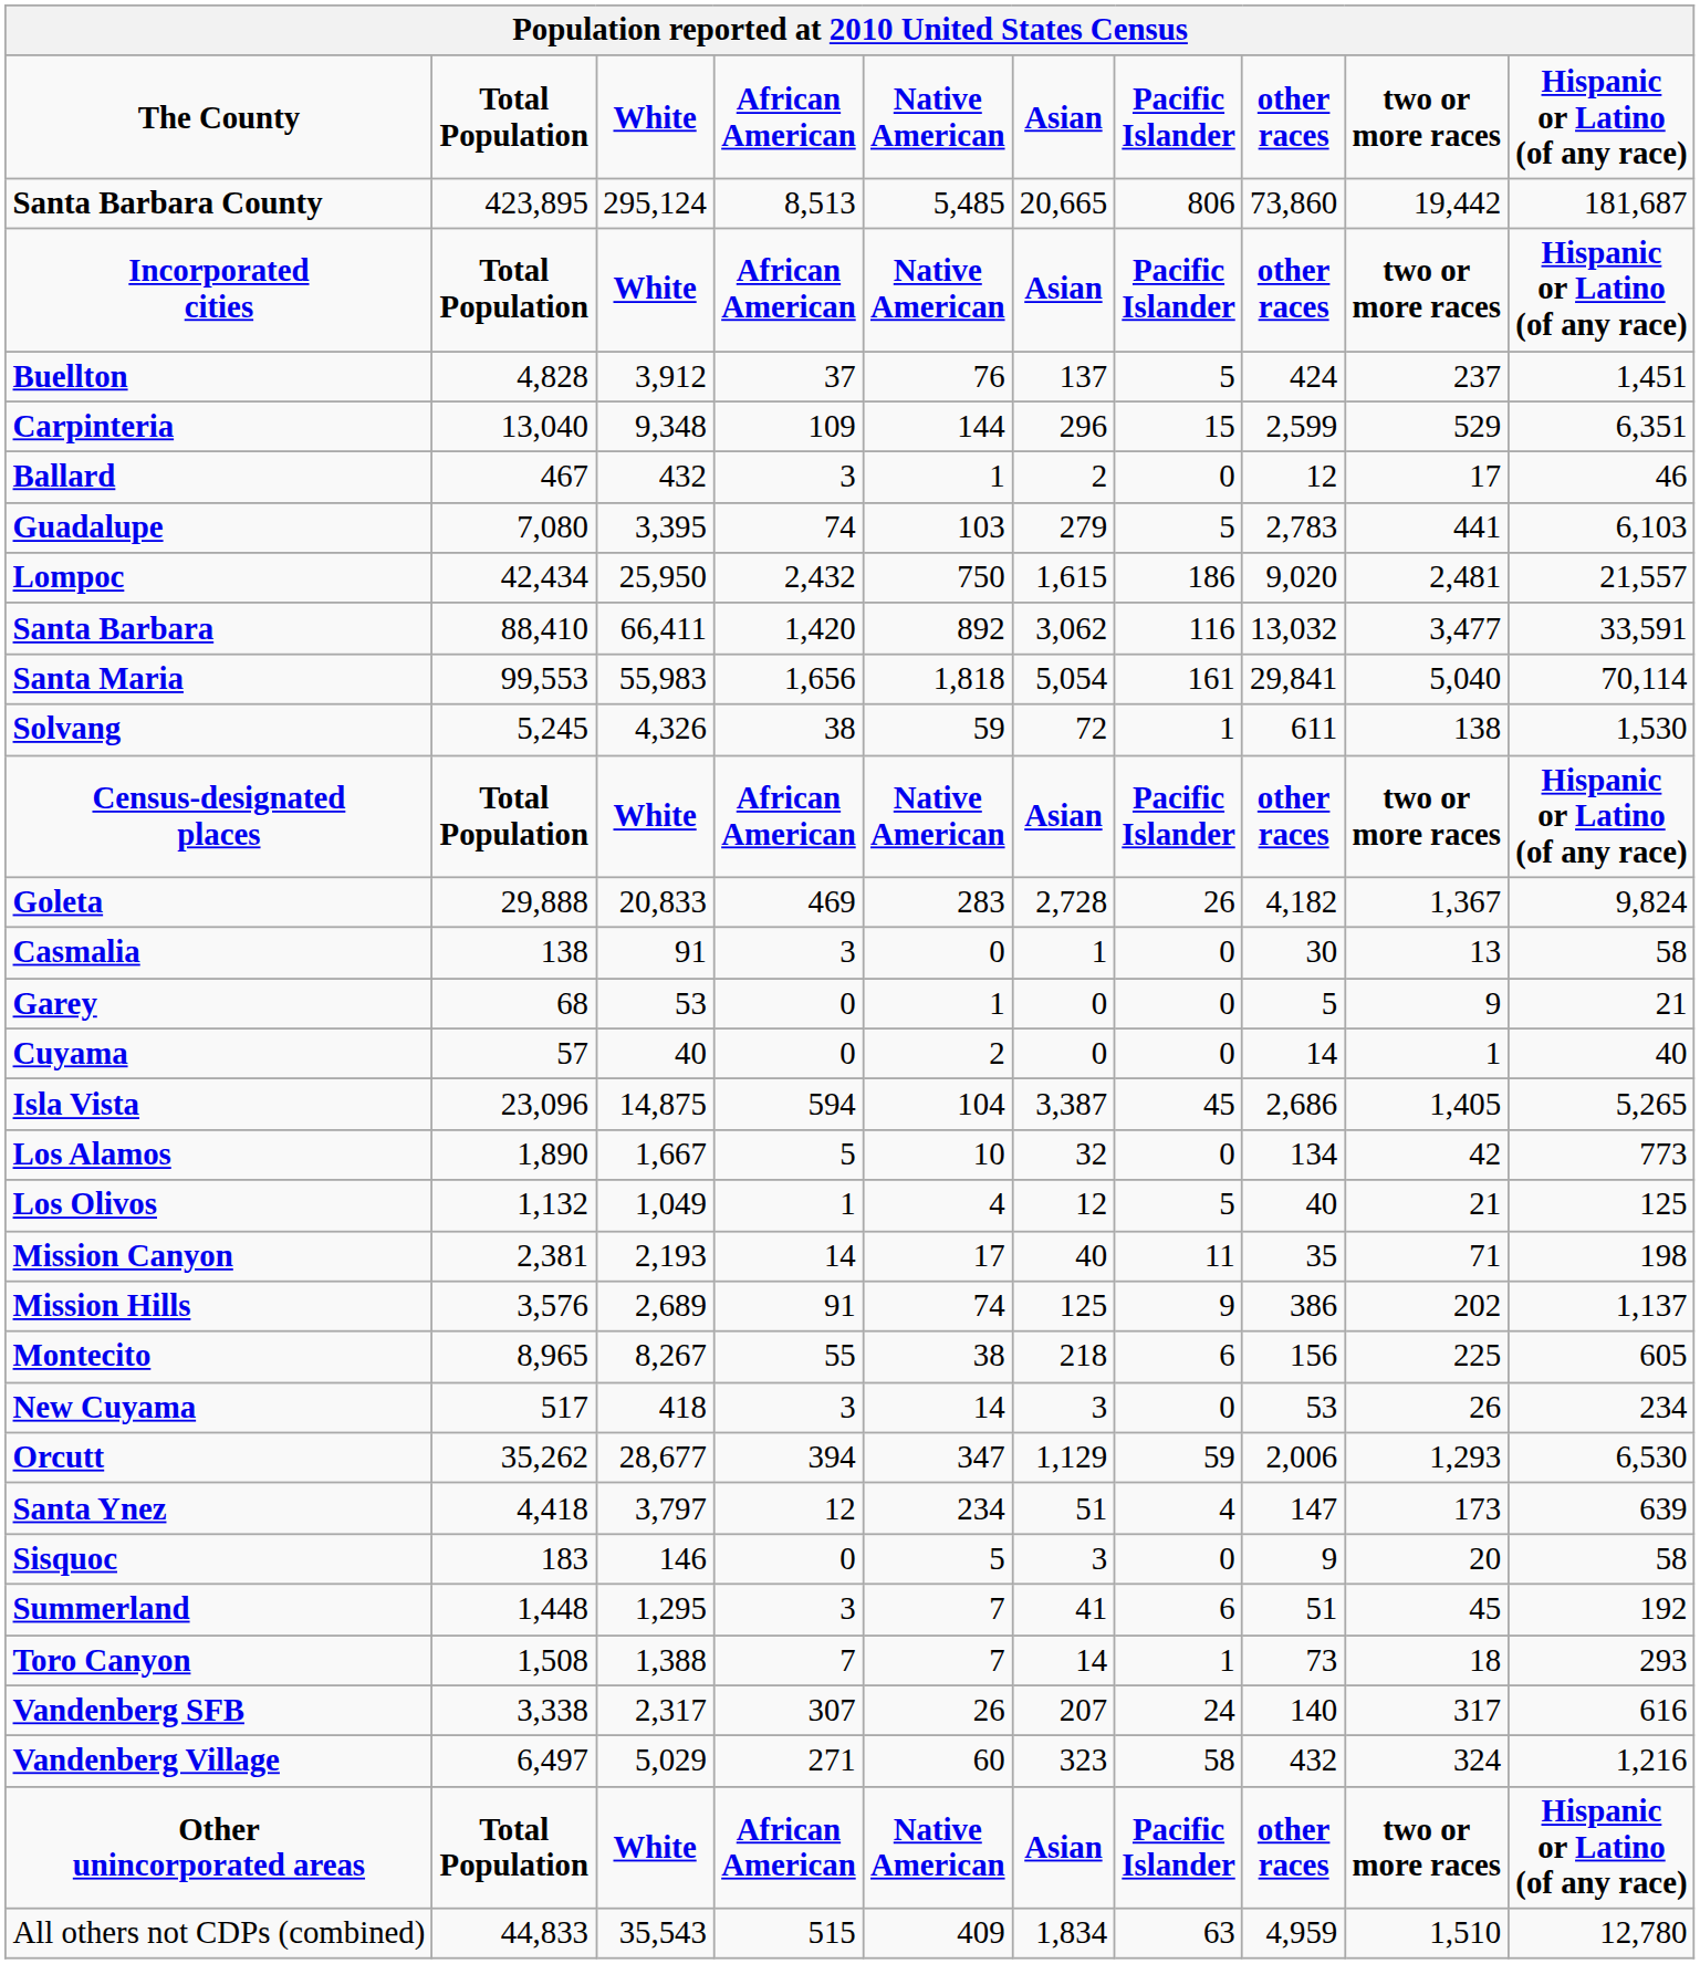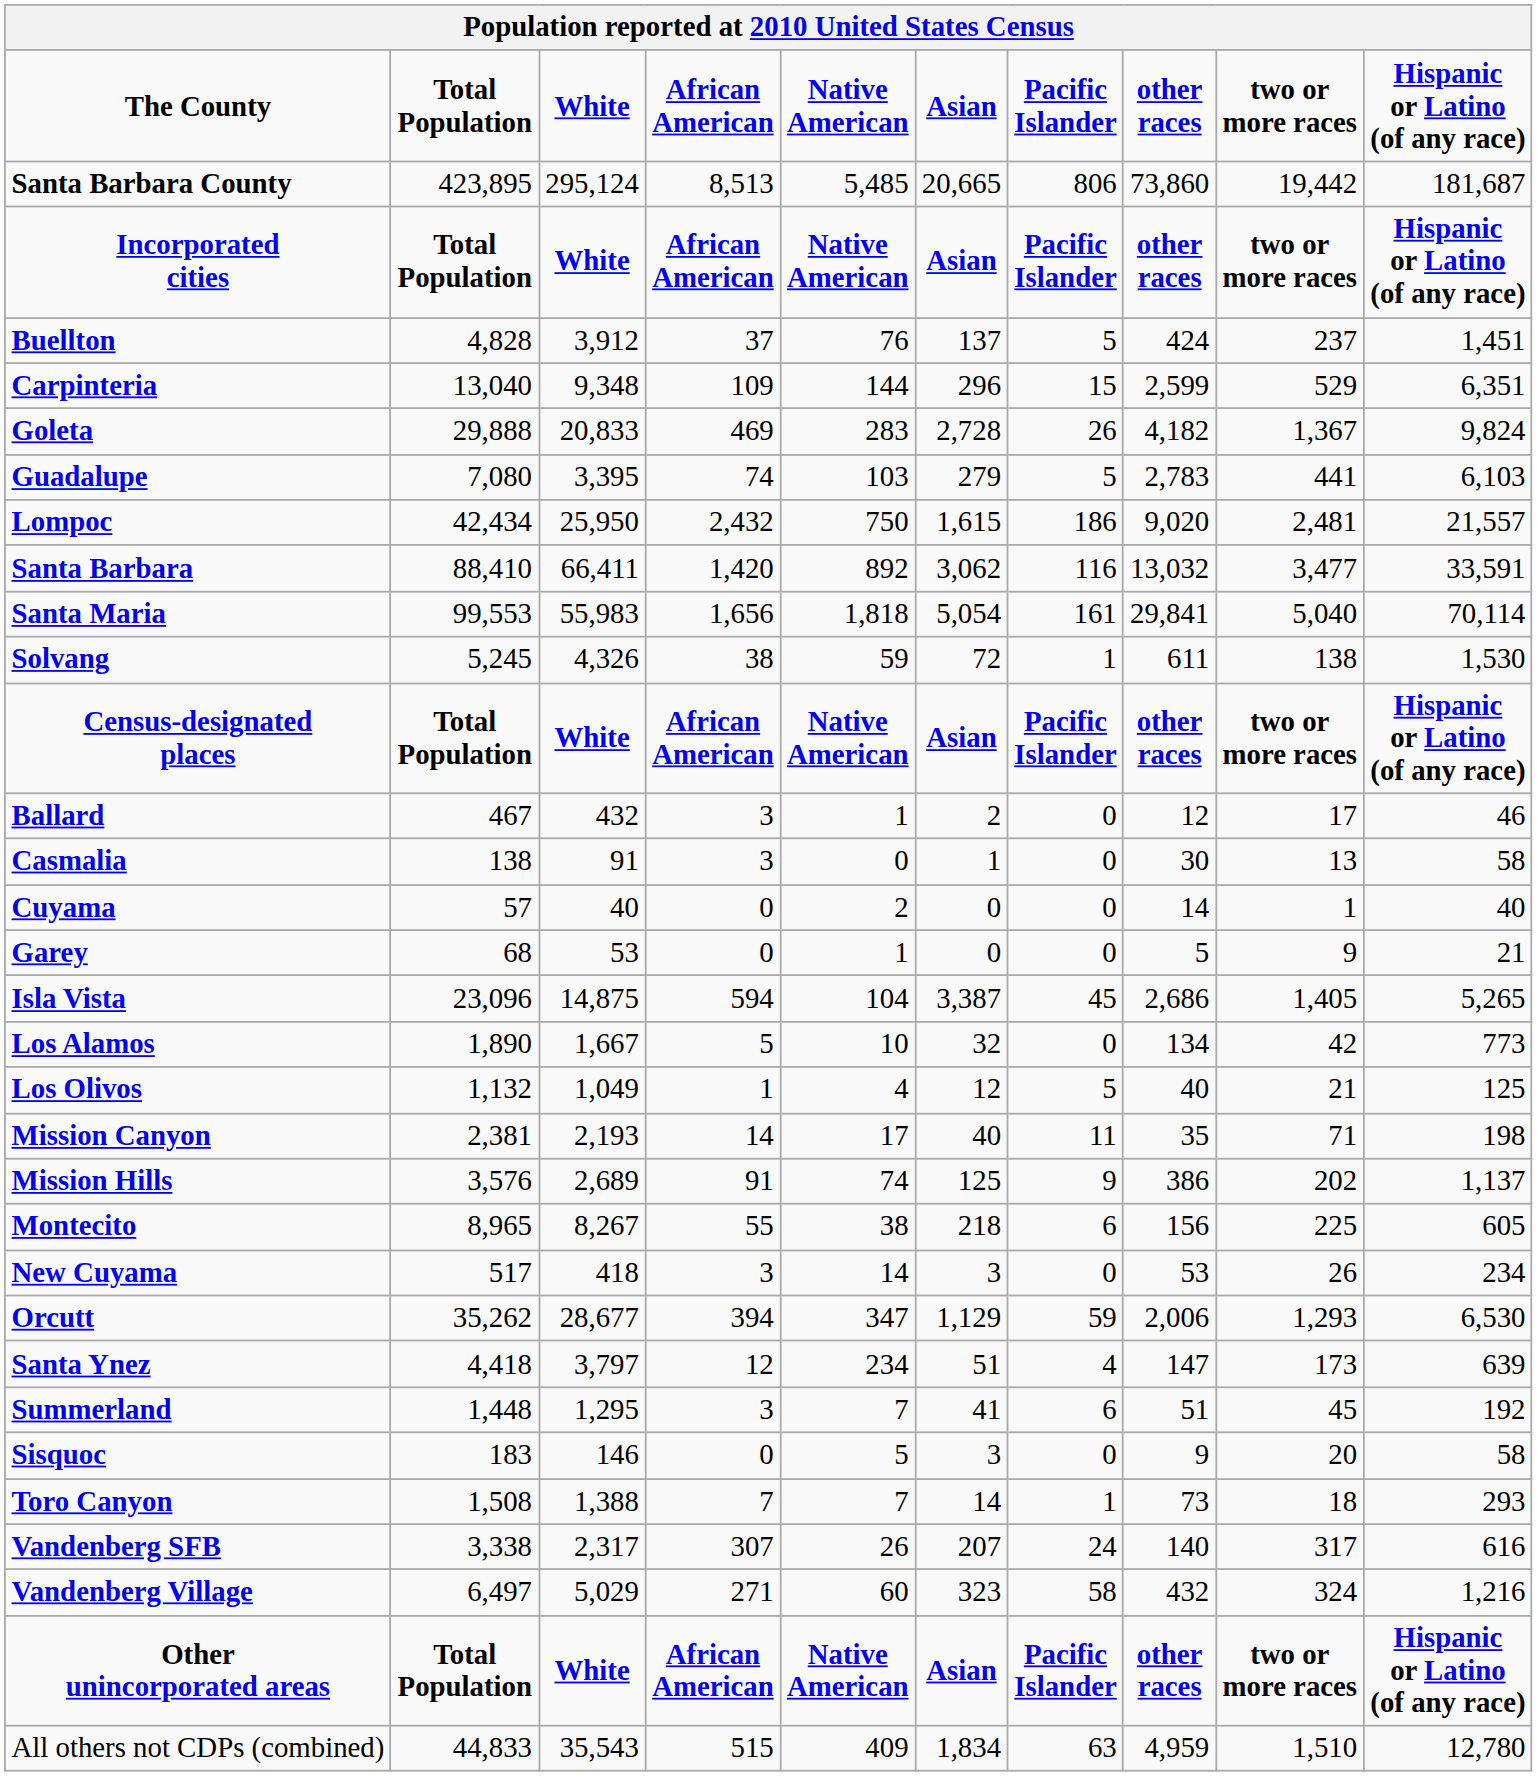rows swapped: Goleta <-> Ballard
rows swapped: Cuyama <-> Garey
rows swapped: Sisquoc <-> Summerland
